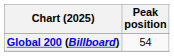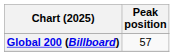Global 200 (Billboard) | Peak position: 54 -> 57
